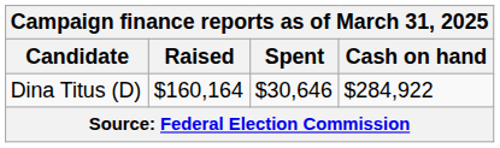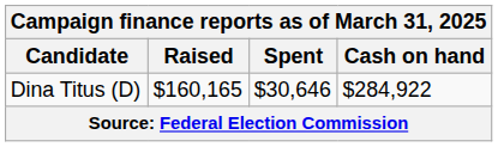Dina Titus (D) | Raised: $160,164 -> $160,165
